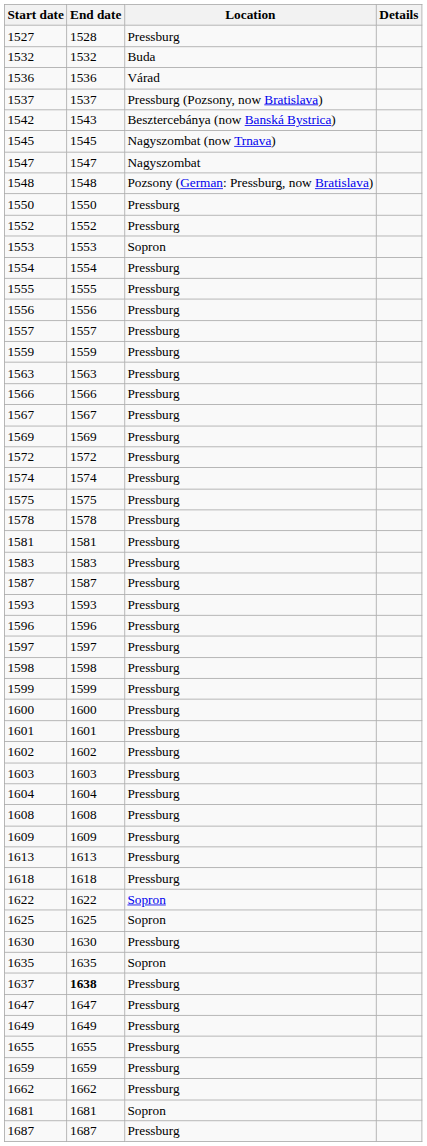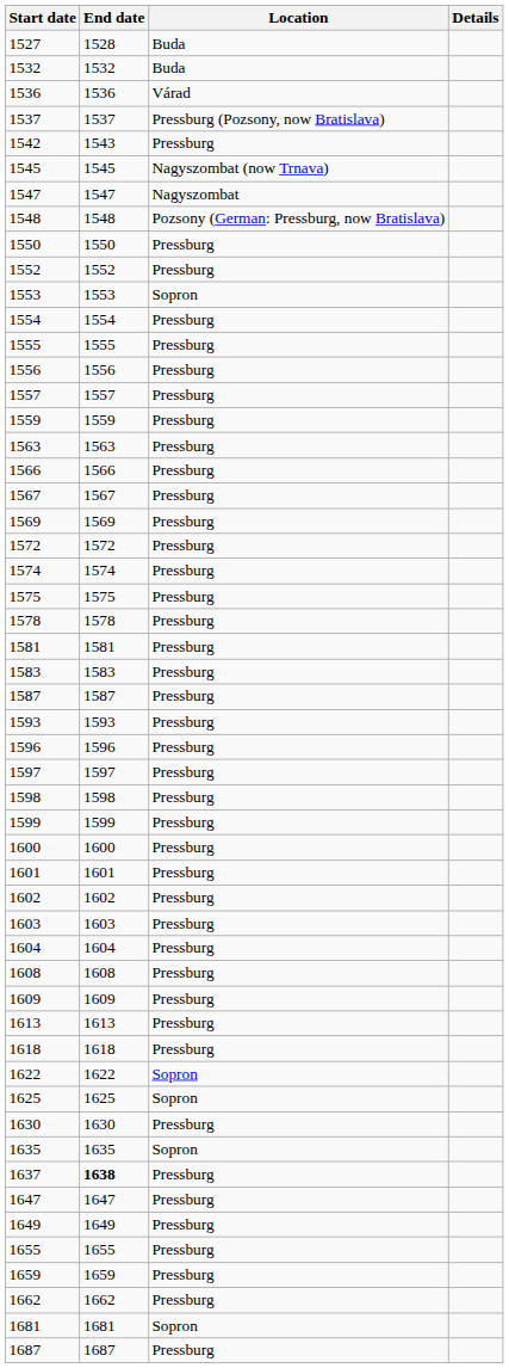1527 | Location: Pressburg -> Buda
1542 | Location: Besztercebánya (now Banská Bystrica) -> Pressburg
